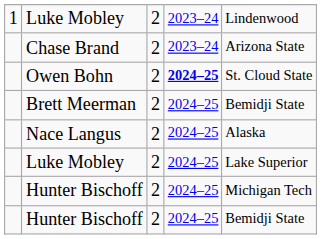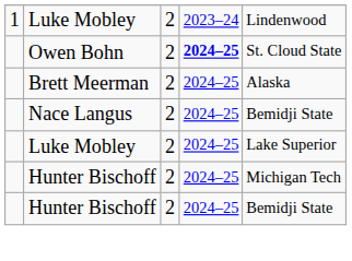- row: Chase Brand | 2 | 2023–24 | Arizona State
Brett Meerman | column 5: Bemidji State -> Alaska
Nace Langus | column 5: Alaska -> Bemidji State
